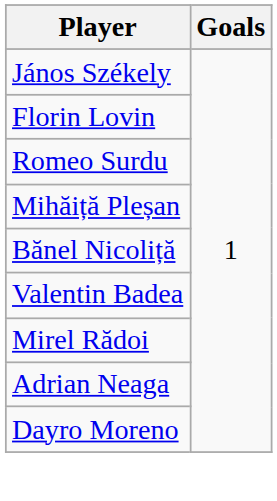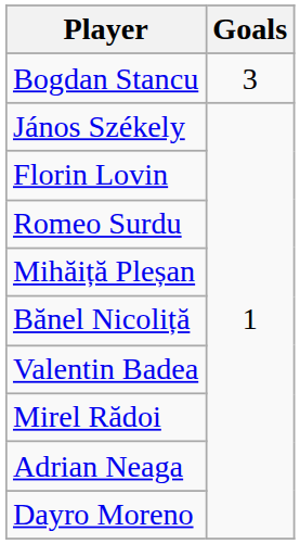+ row: Bogdan Stancu | 3
